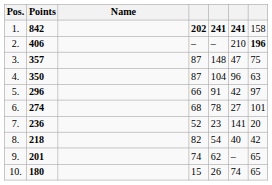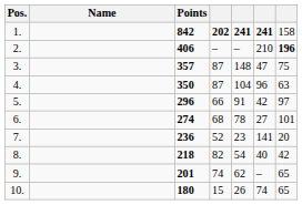columns swapped: Name <-> Points
